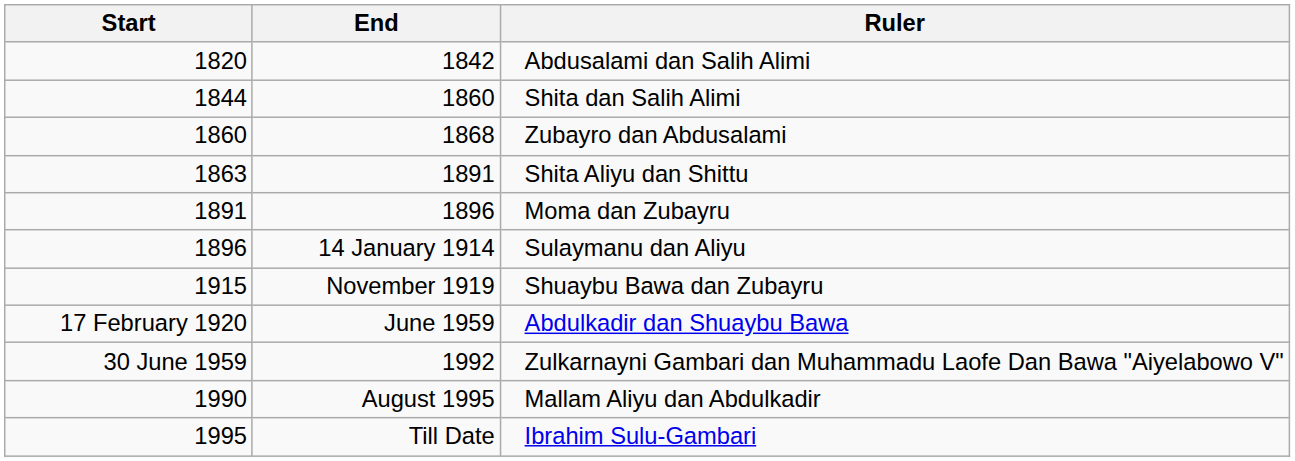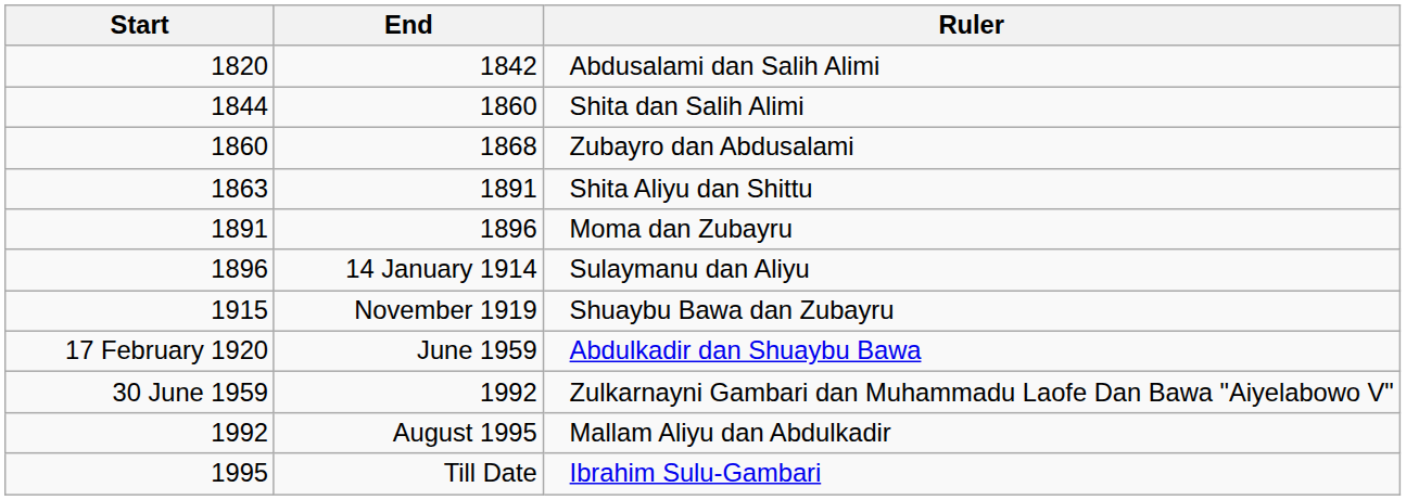Mallam Aliyu dan Abdulkadir | Start: 1990 -> 1992
